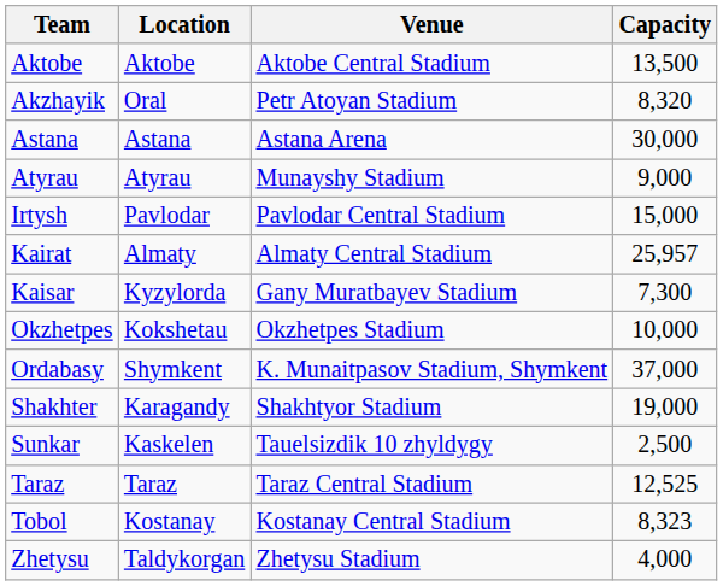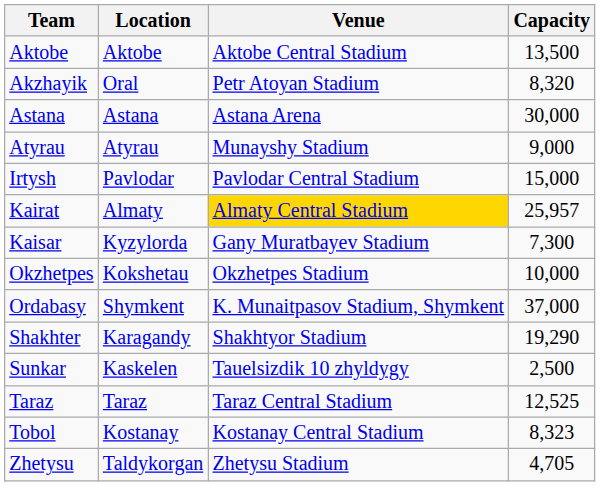Kairat | Venue: no background -> gold background
Shakhter | Capacity: 19,000 -> 19,290
Zhetysu | Capacity: 4,000 -> 4,705
